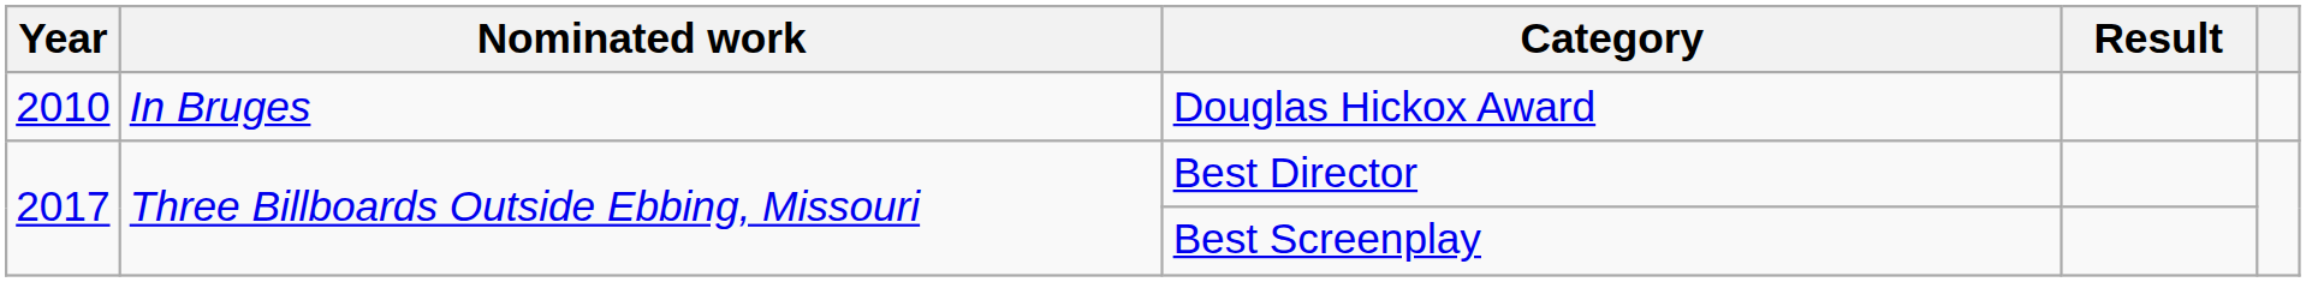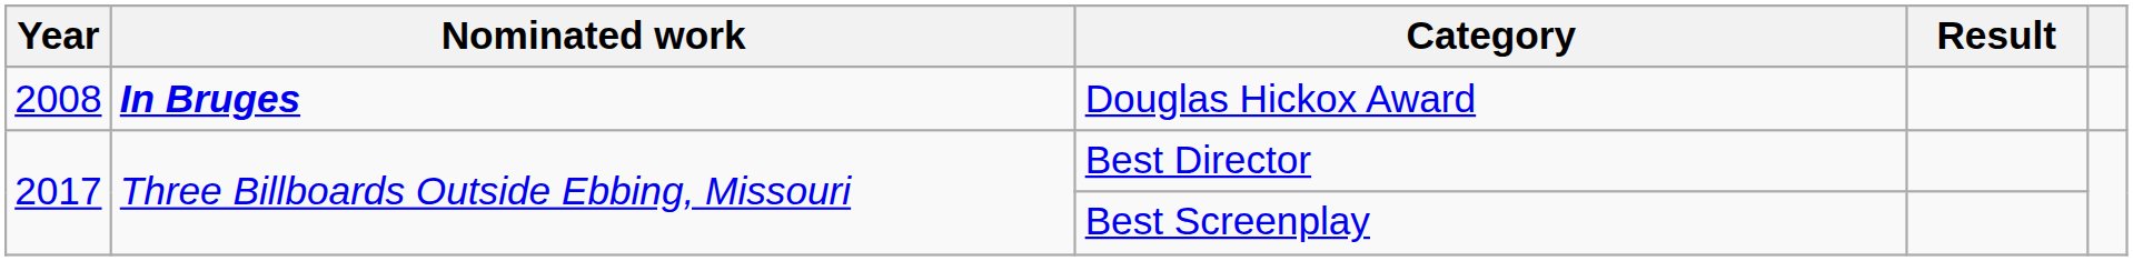Douglas Hickox Award | Year: 2010 -> 2008
Douglas Hickox Award | Nominated work: normal -> bold
